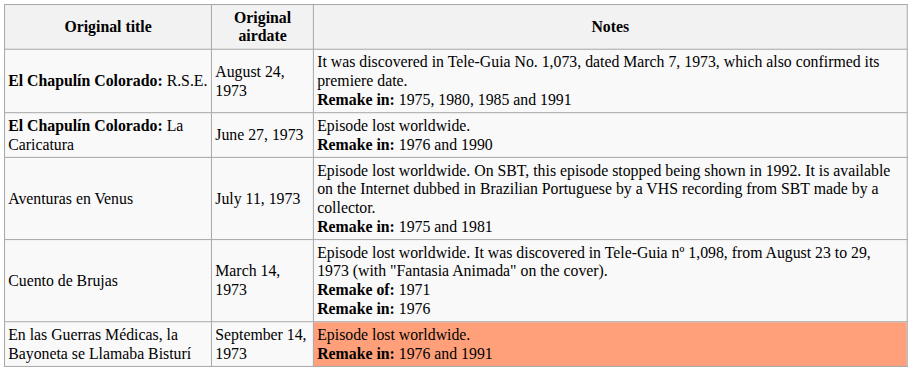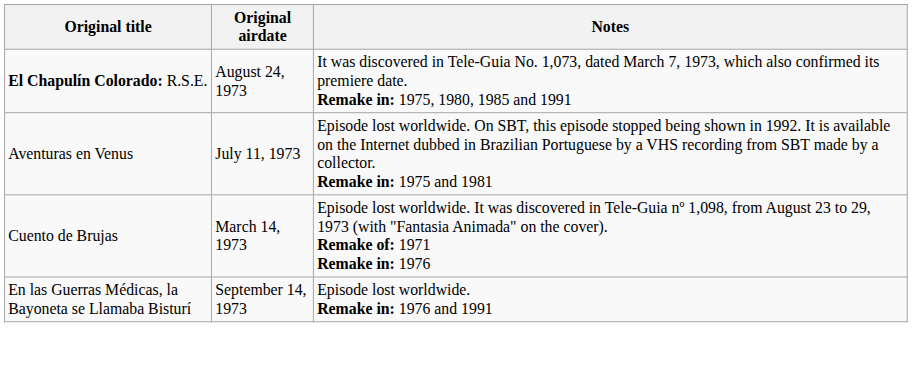- row: El Chapulín Colorado: La Caricatura | June 27, 1973 | Episode lost worldwide. Remake in: 1976 and 1990
En las Guerras Médicas, la Bayoneta se Llamaba Bisturí | Notes: lightsalmon background -> no background
